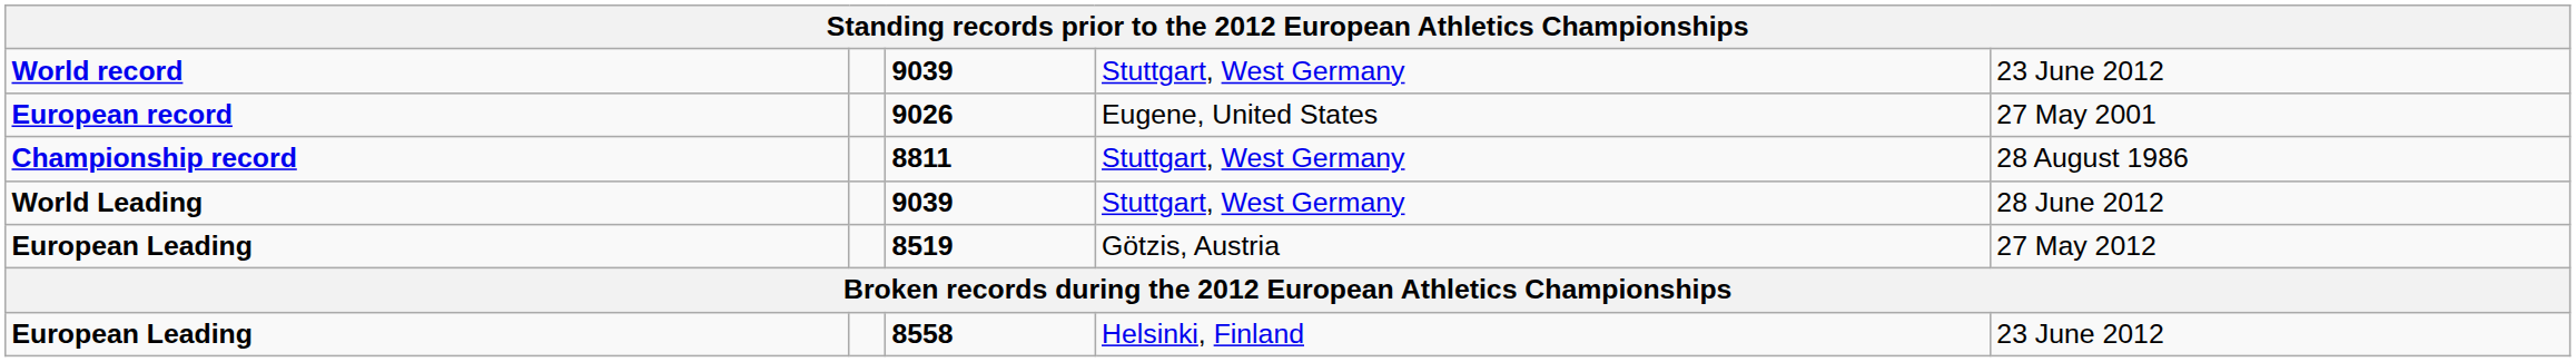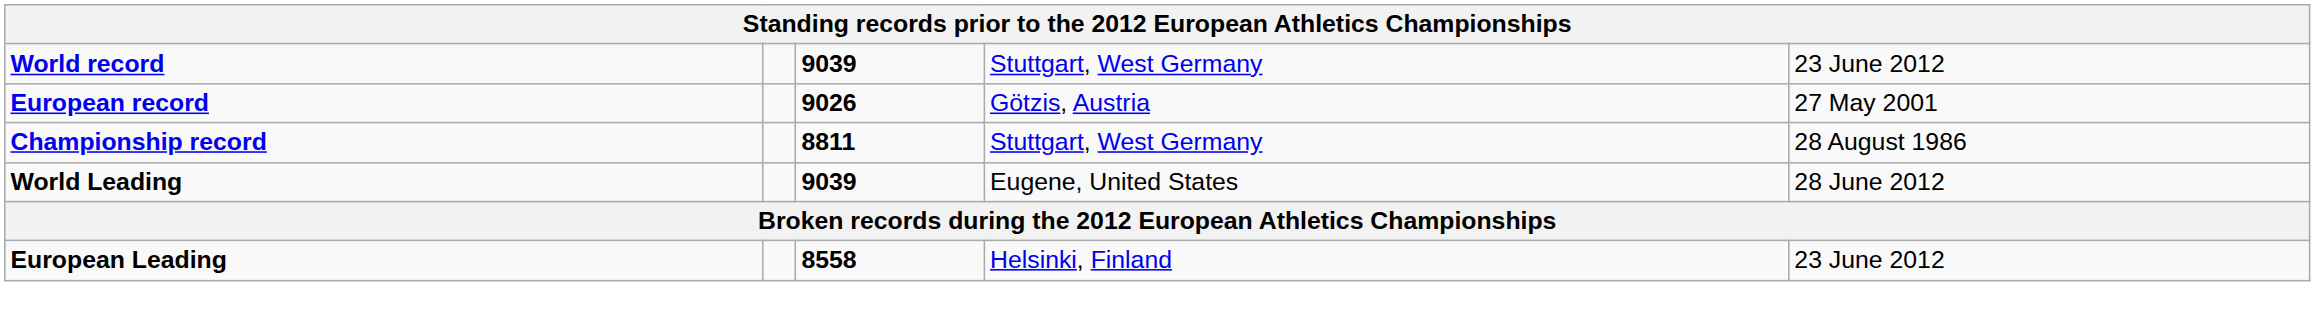European record | column 4: Eugene, United States -> Götzis, Austria
World Leading | column 4: Stuttgart, West Germany -> Eugene, United States
- row: European Leading | 8519 | Götzis, Austria | 27 May 2012
